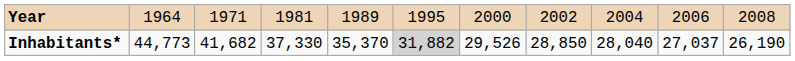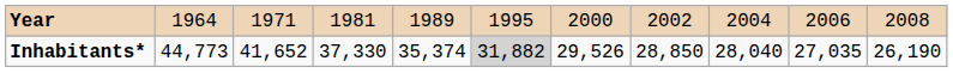Inhabitants* | column 3: 41,682 -> 41,652
Inhabitants* | column 5: 35,370 -> 35,374
Inhabitants* | column 10: 27,037 -> 27,035
